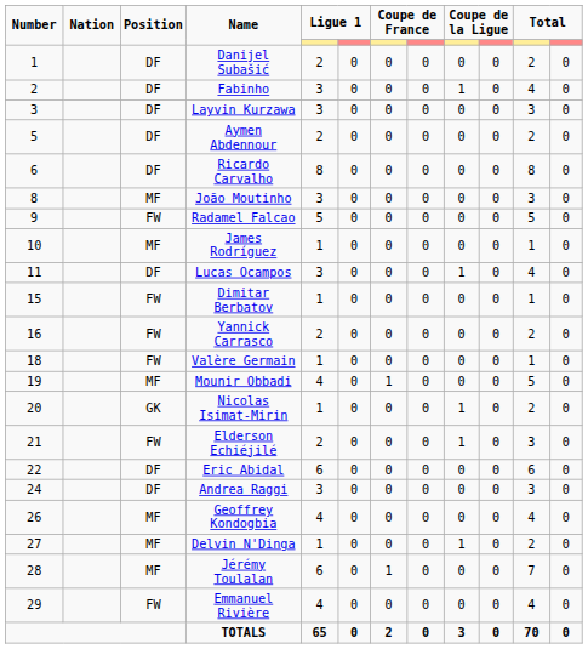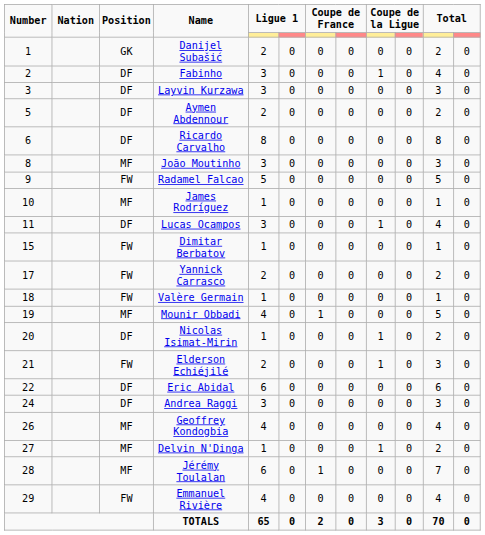Danijel Subašić | Position: DF -> GK
Yannick Carrasco | Number: 16 -> 17
Nicolas Isimat-Mirin | Position: GK -> DF
